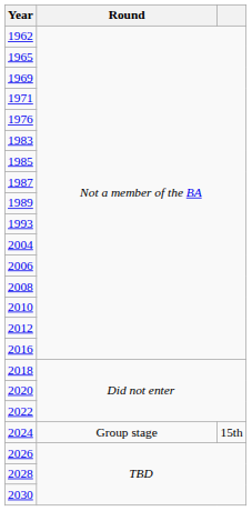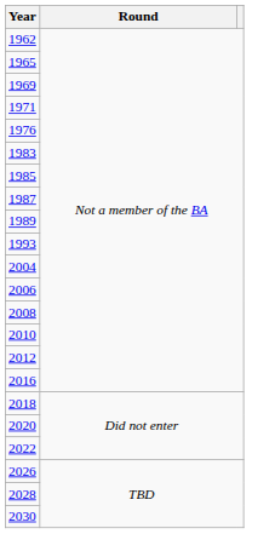- row: 2024 | Group stage | 15th
